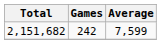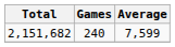2,151,682 | Games: 242 -> 240
